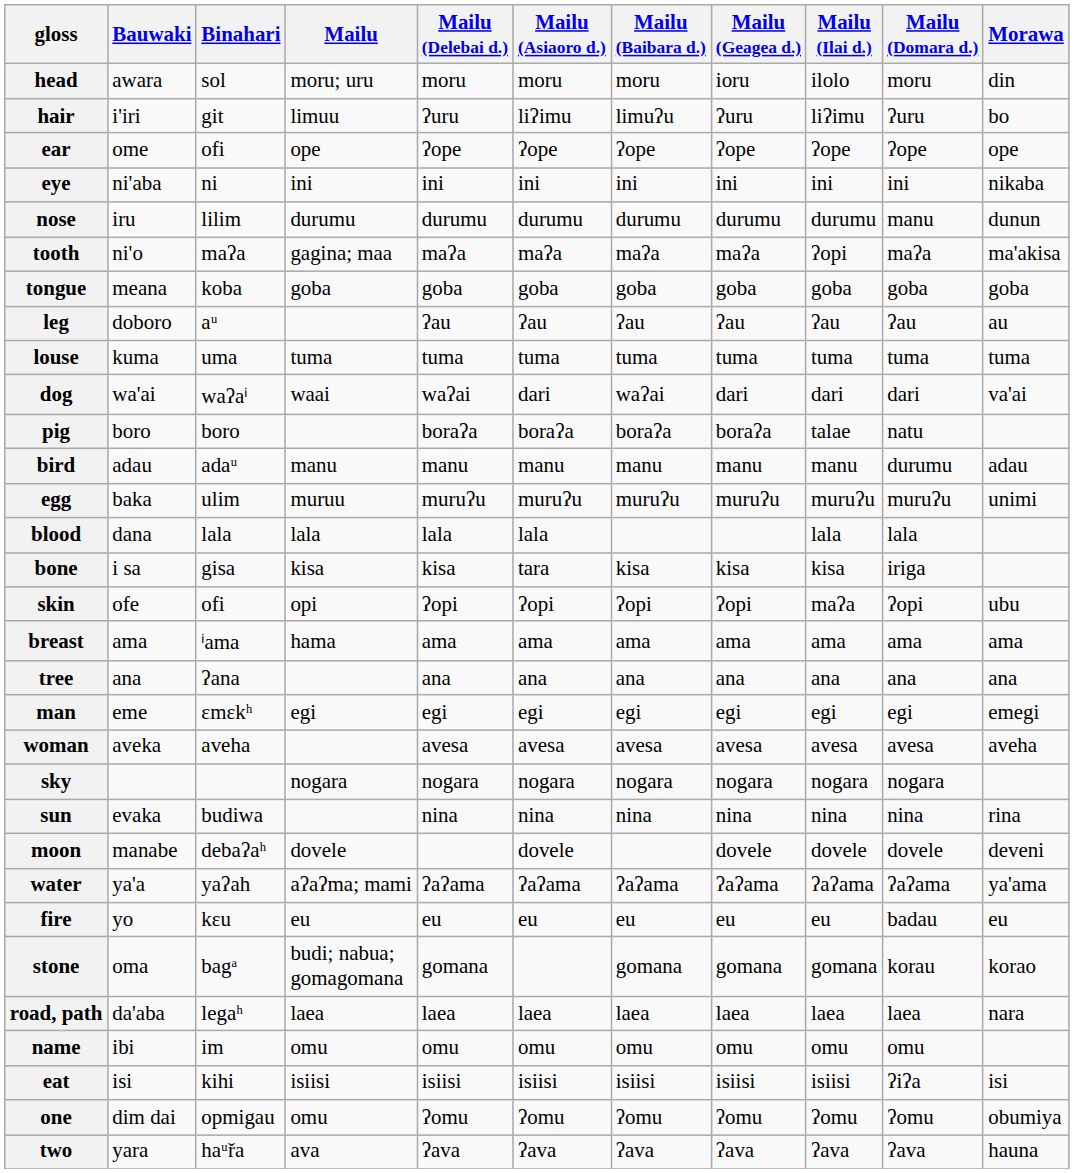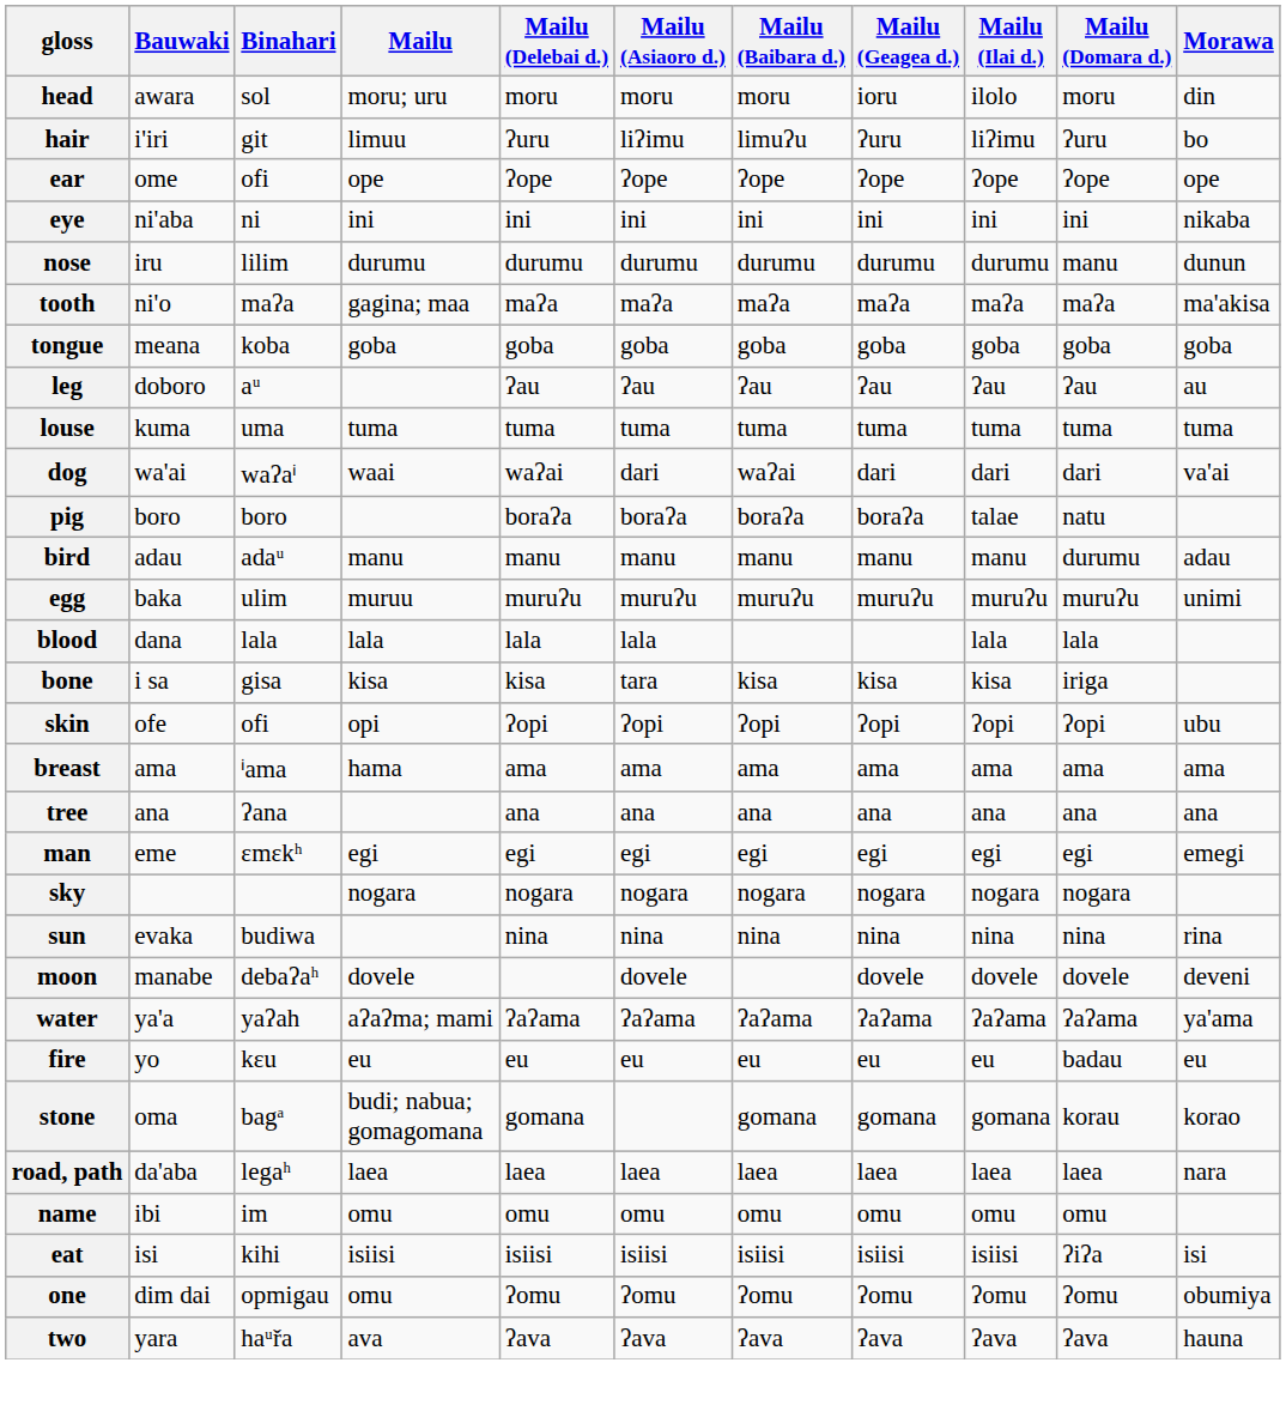tooth | Mailu (Ilai d.): ʔopi -> maʔa
skin | Mailu (Ilai d.): maʔa -> ʔopi
- row: woman | aveka | aveha | avesa | avesa | avesa | avesa | avesa | avesa | aveha
